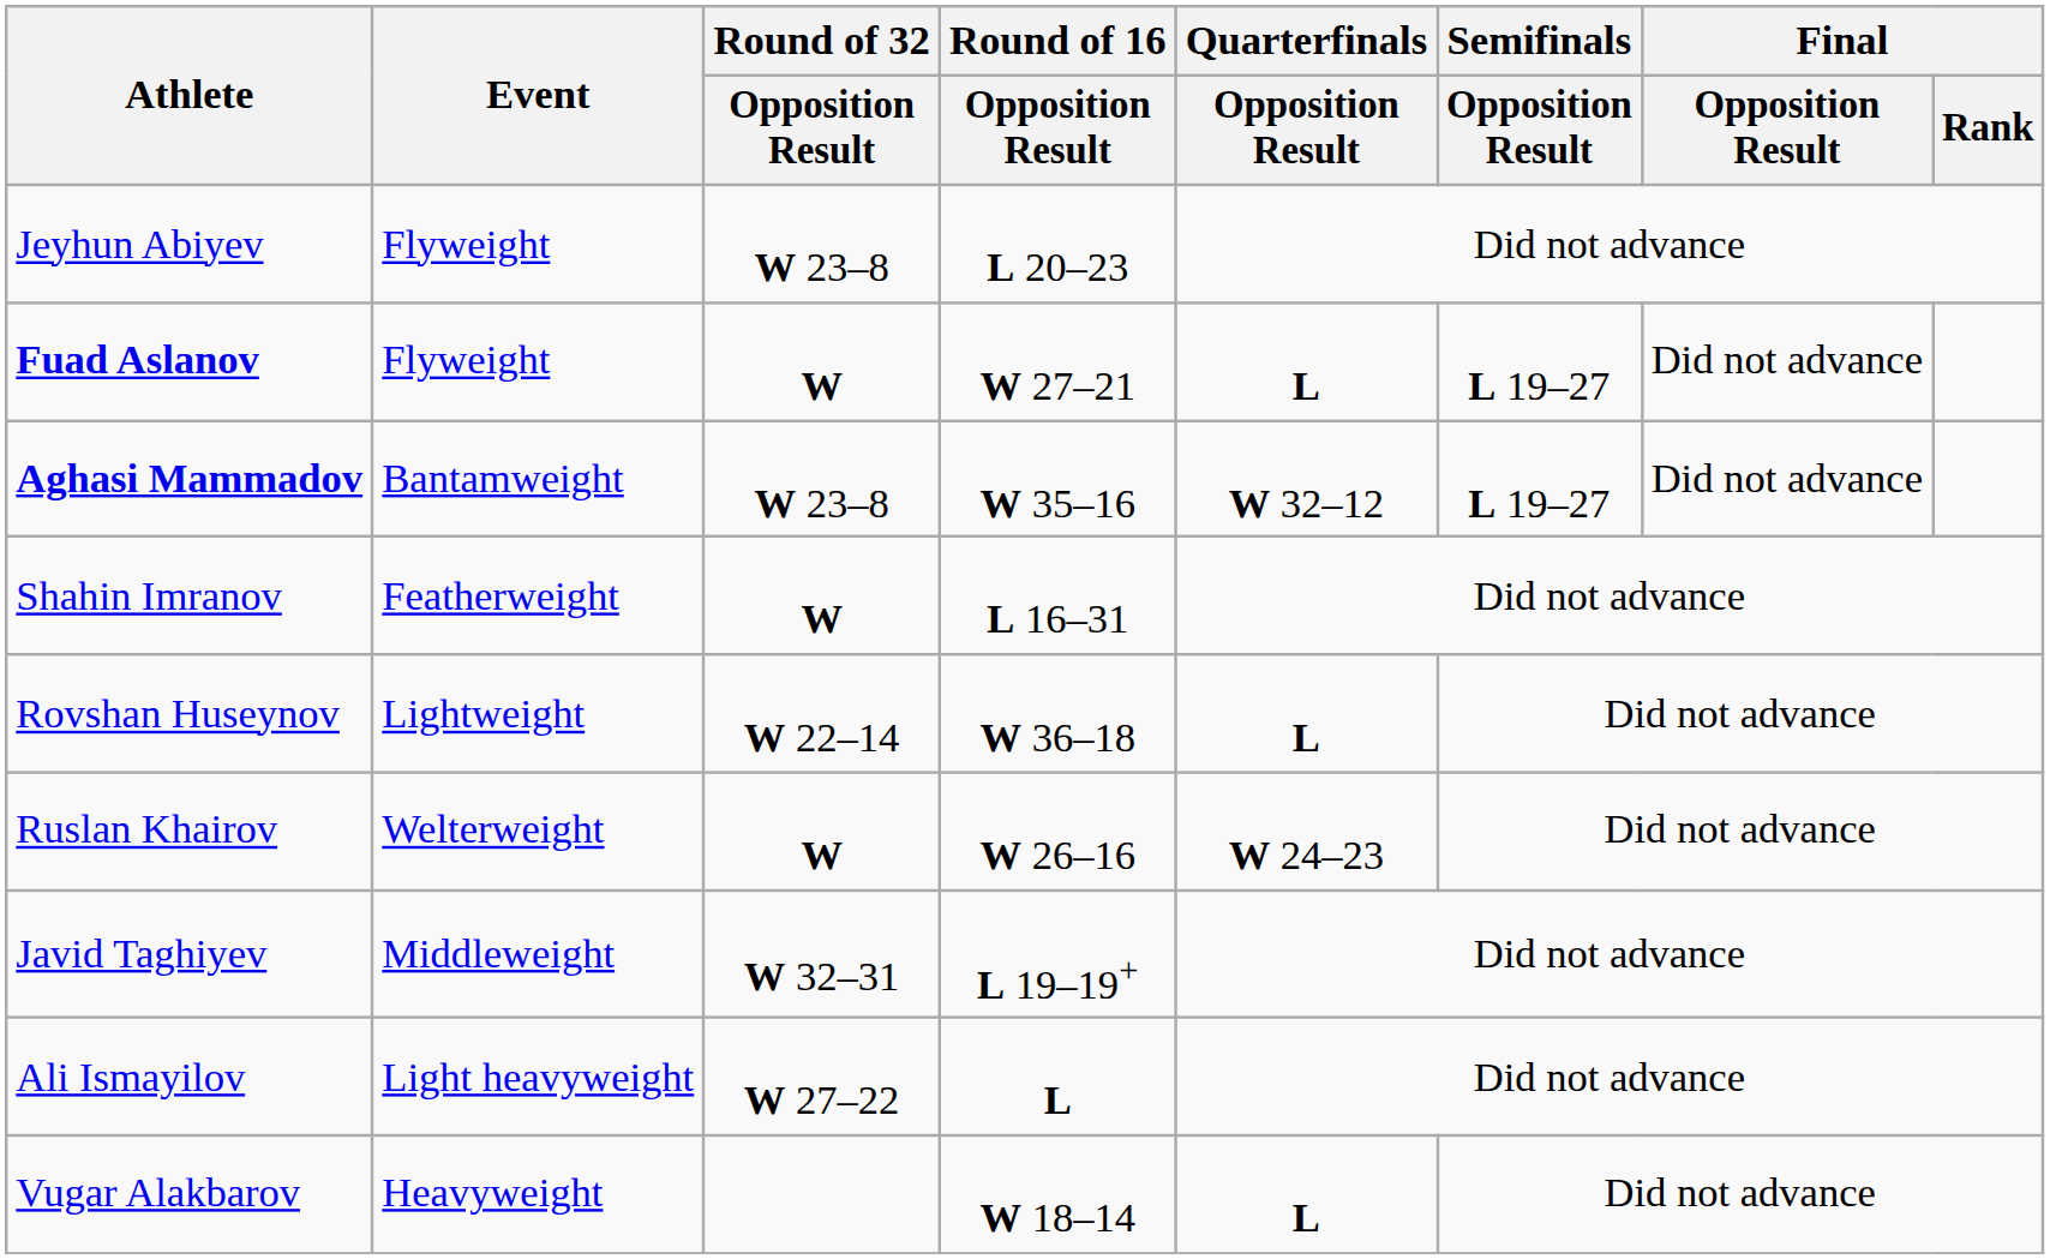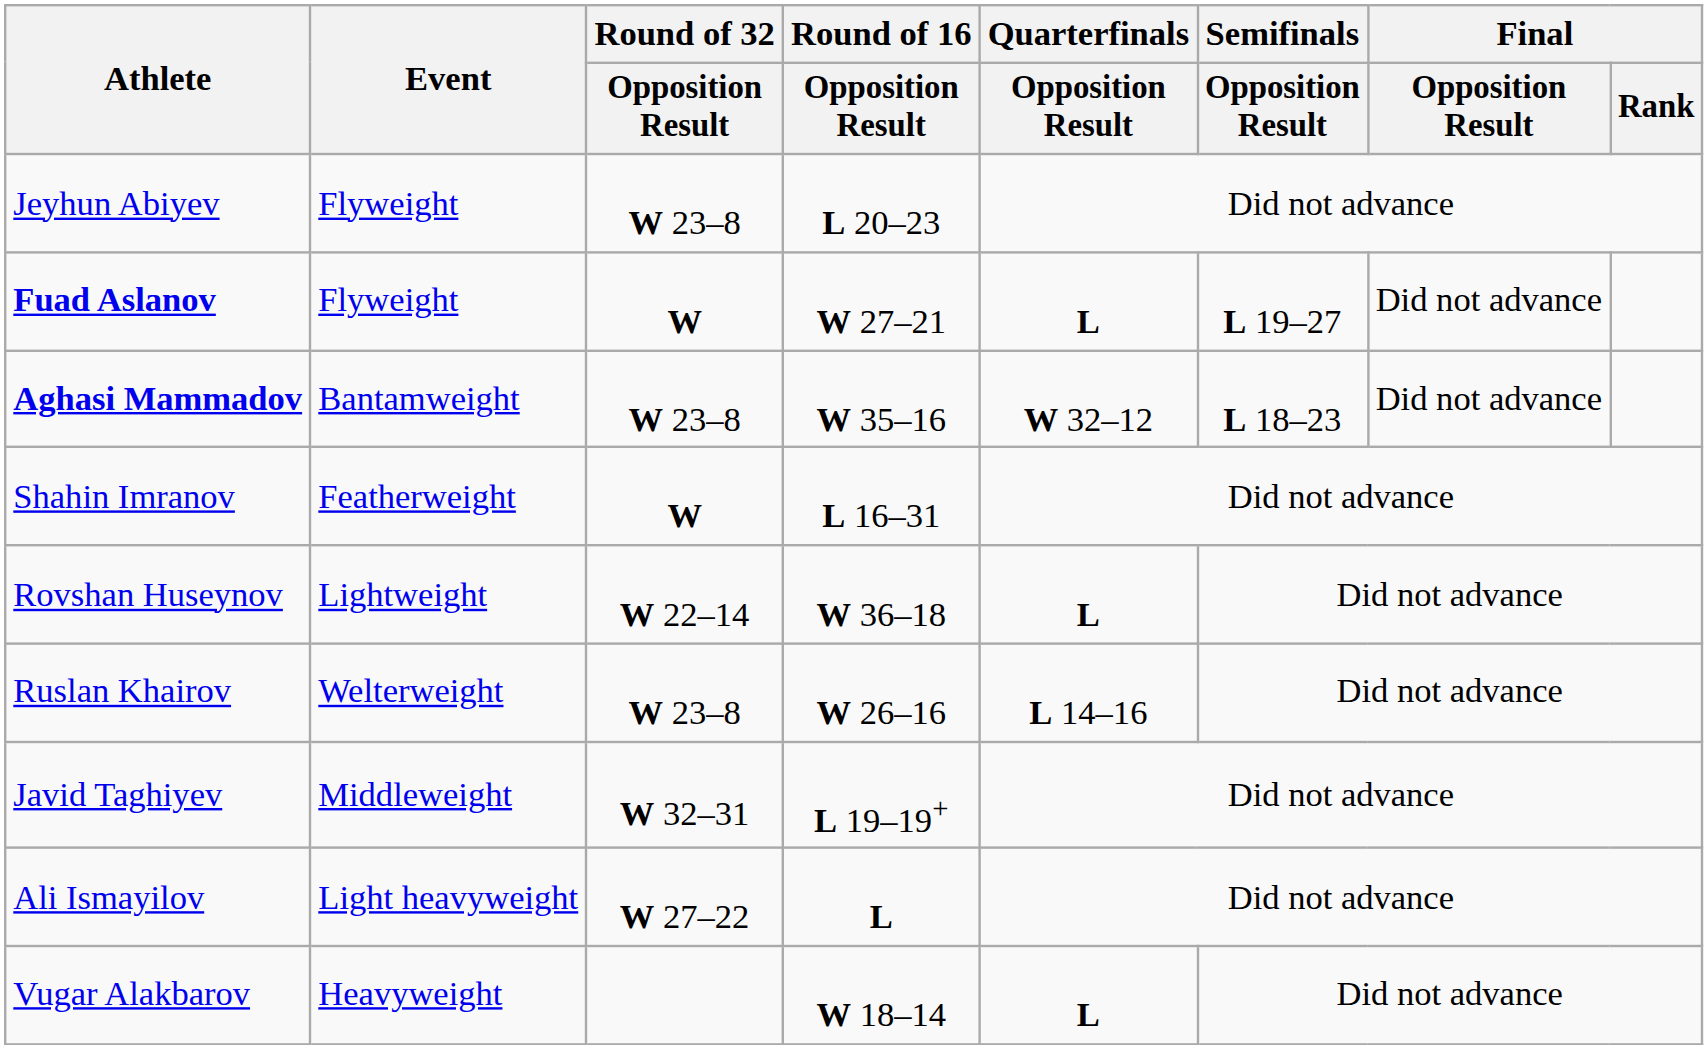Aghasi Mammadov | Semifinals / Opposition Result: L 19–27 -> L 18–23
Ruslan Khairov | Round of 32 / Opposition Result: W -> W 23–8
Ruslan Khairov | Quarterfinals / Opposition Result: W 24–23 -> L 14–16
